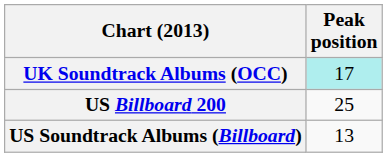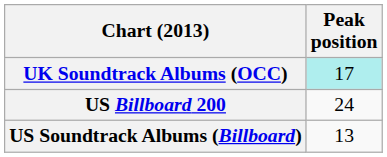US Billboard 200 | Peak position: 25 -> 24
